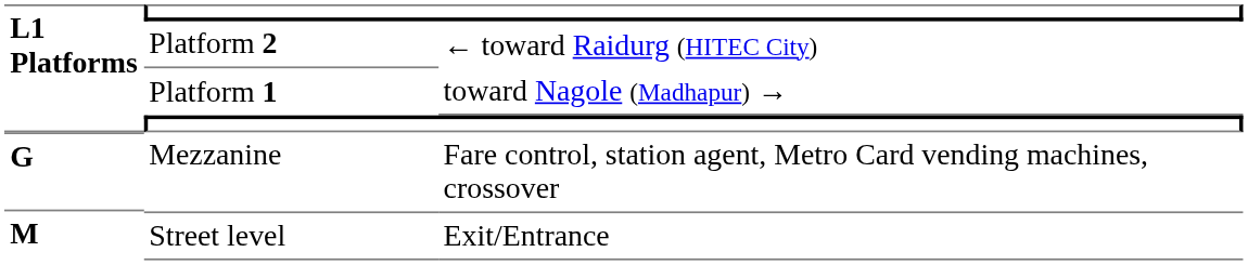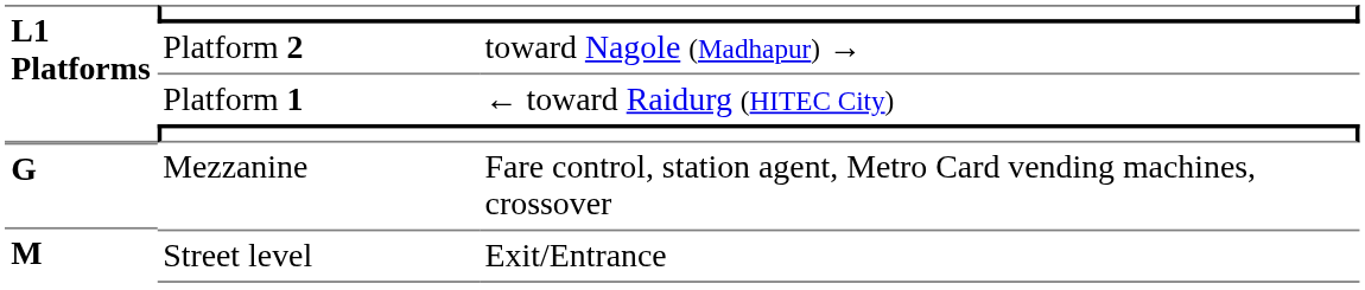Platform 2 | column 3: ← toward Raidurg (HITEC City) -> toward Nagole (Madhapur) →
Platform 1 | column 3: toward Nagole (Madhapur) → -> ← toward Raidurg (HITEC City)
